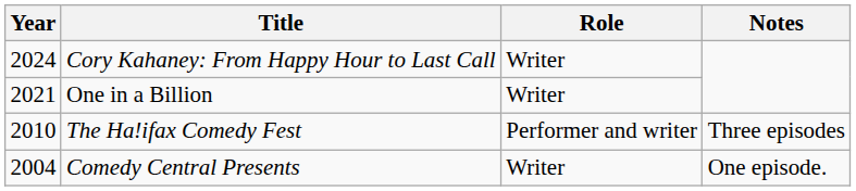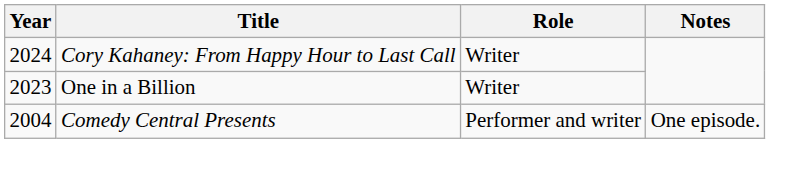One in a Billion | Year: 2021 -> 2023
- row: 2010 | The Ha!ifax Comedy Fest | Performer and writer | Three episodes
Comedy Central Presents | Role: Writer -> Performer and writer
